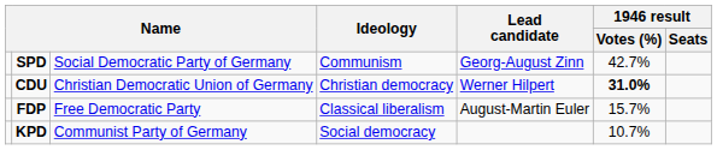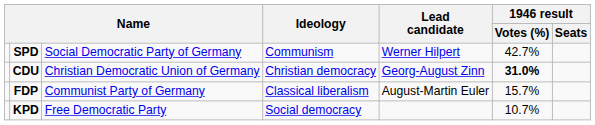SPD | Lead candidate: Georg-August Zinn -> Werner Hilpert
CDU | Lead candidate: Werner Hilpert -> Georg-August Zinn
FDP | column 3: Free Democratic Party -> Communist Party of Germany
KPD | column 3: Communist Party of Germany -> Free Democratic Party
